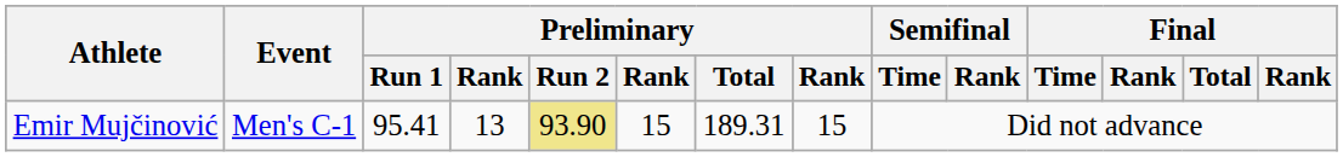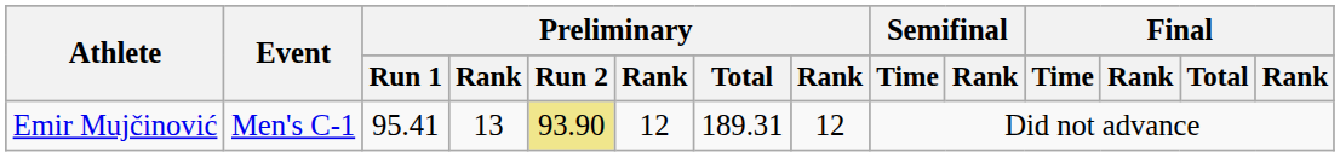Emir Mujčinović | column 6: 15 -> 12
Emir Mujčinović | column 8: 15 -> 12
